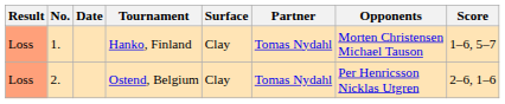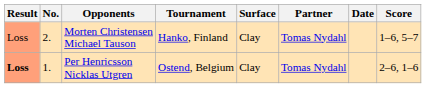columns swapped: Date <-> Opponents
Hanko, Finland | No.: 1. -> 2.
Ostend, Belgium | Result: normal -> bold
Ostend, Belgium | No.: 2. -> 1.
